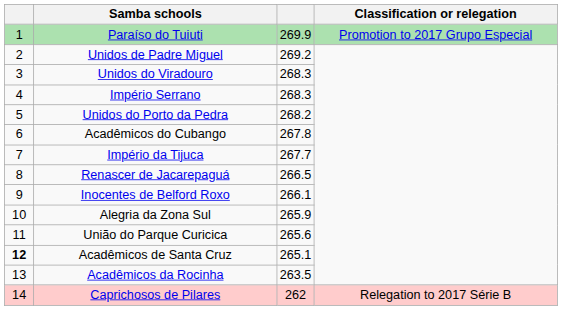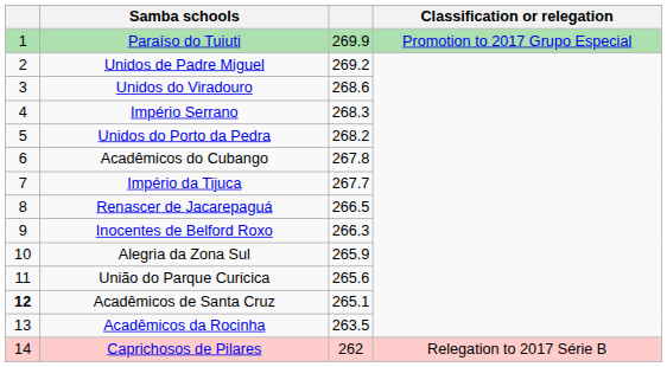Unidos do Viradouro | column 3: 268.3 -> 268.6
Inocentes de Belford Roxo | column 3: 266.1 -> 266.3
